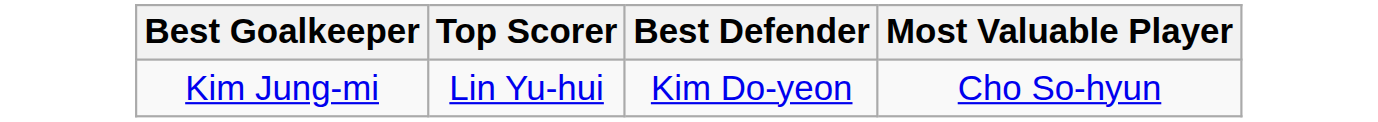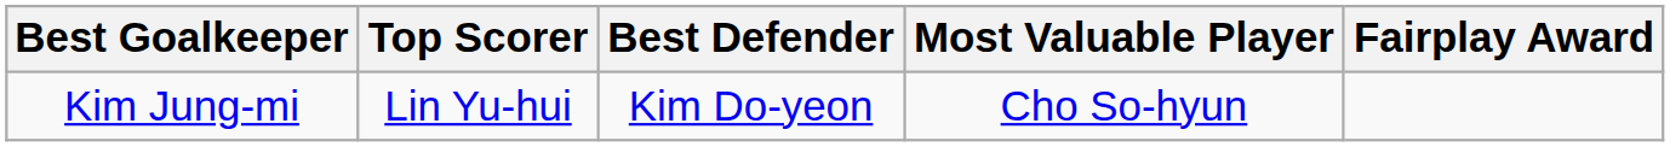+ column: Fairplay Award
